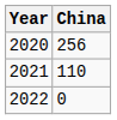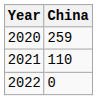2020 | China: 256 -> 259
